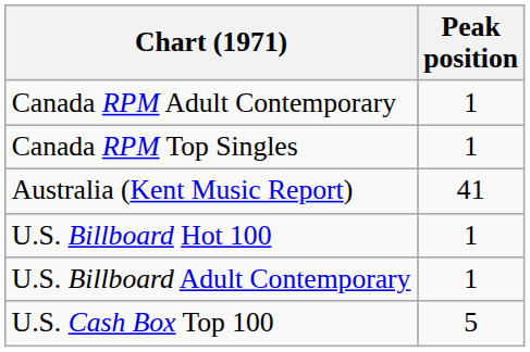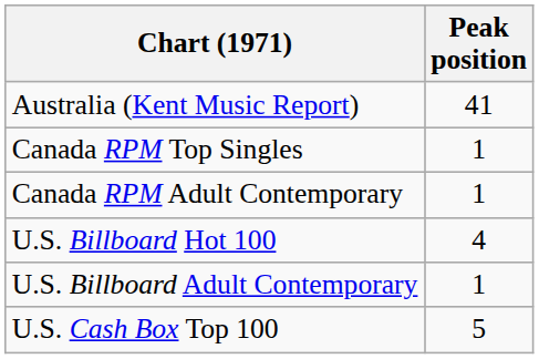rows swapped: Australia (Kent Music Report) <-> Canada RPM Adult Contemporary
U.S. Billboard Hot 100 | Peak position: 1 -> 4
